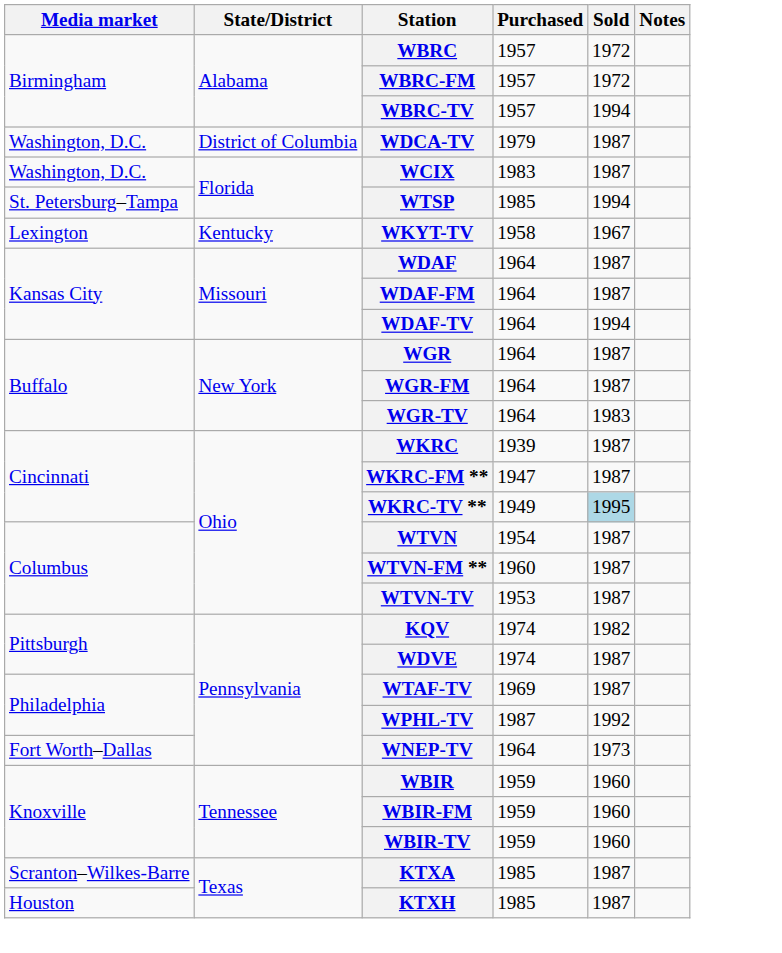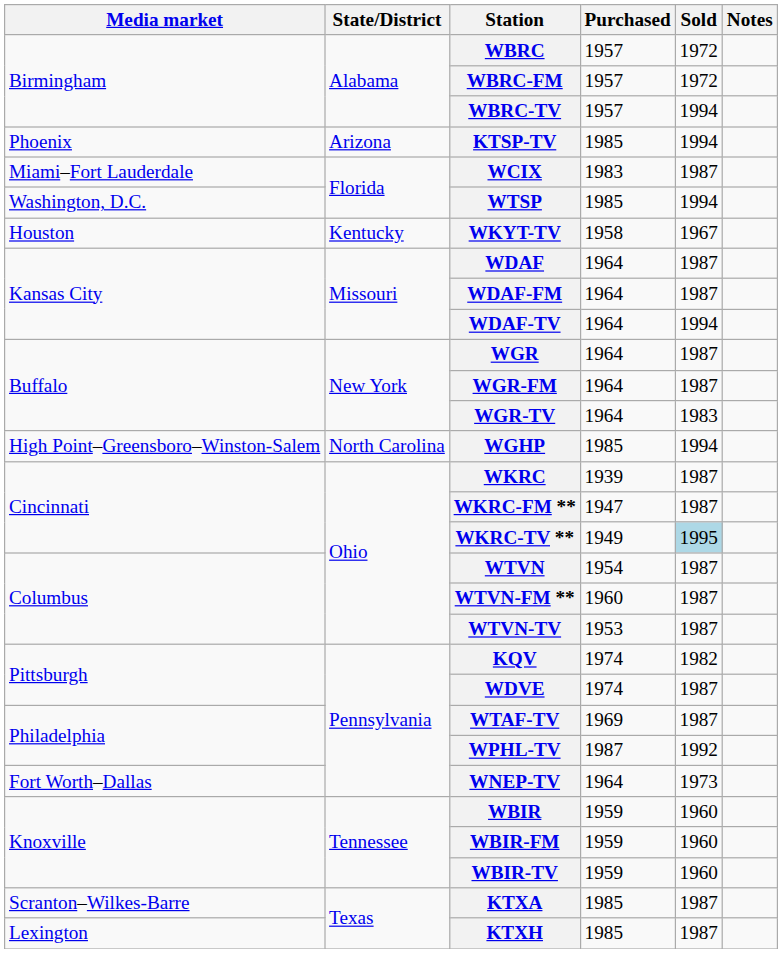+ row: Phoenix | Arizona | KTSP-TV | 1985 | 1994
- row: Washington, D.C. | District of Columbia | WDCA-TV | 1979 | 1987
WCIX | Media market: Washington, D.C. -> Miami–Fort Lauderdale
WTSP | Media market: St. Petersburg–Tampa -> Washington, D.C.
WKYT-TV | Media market: Lexington -> Houston
+ row: High Point–Greensboro–Winston-Salem | North Carolina | WGHP | 1985 | 1994
KTXH | Media market: Houston -> Lexington
